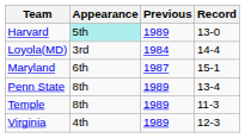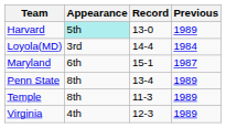columns swapped: Previous <-> Record
